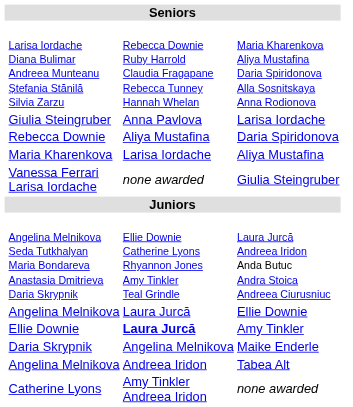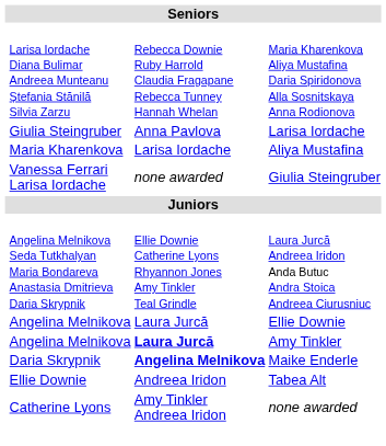- row: Rebecca Downie | Aliya Mustafina | Daria Spiridonova
Amy Tinkler | column 2: Ellie Downie -> Angelina Melnikova
Maike Enderle | column 3: normal -> bold
Tabea Alt | column 2: Angelina Melnikova -> Ellie Downie
